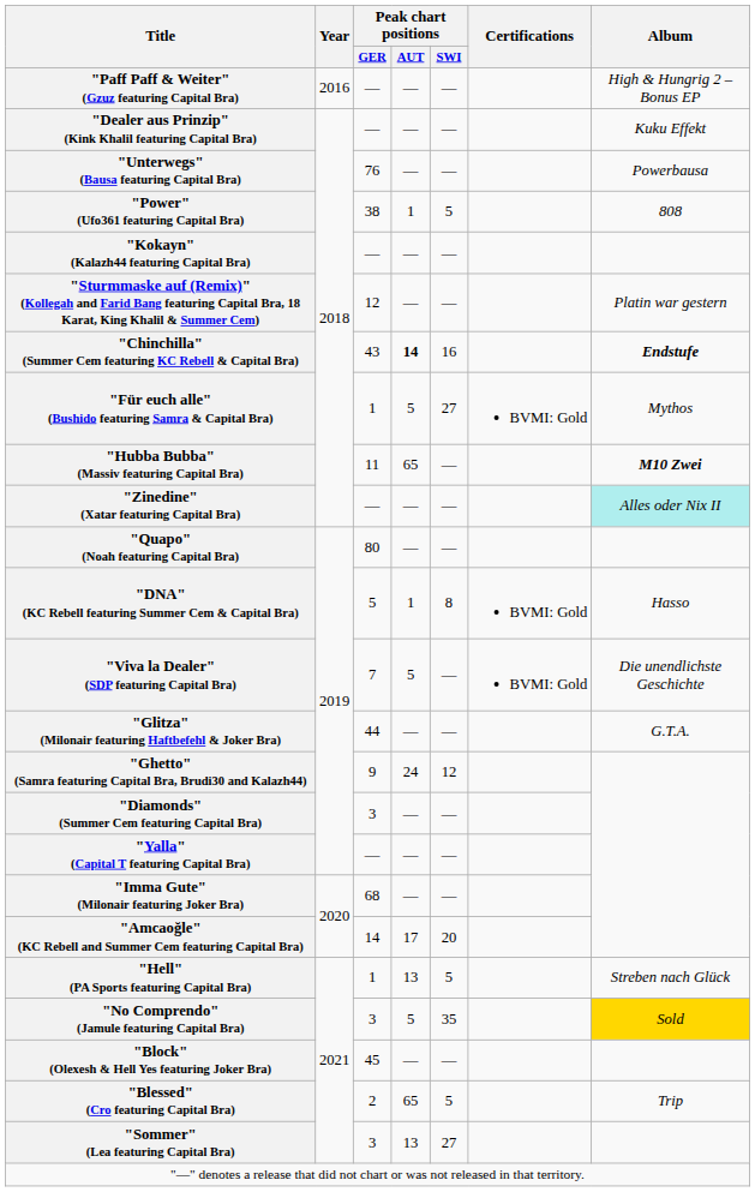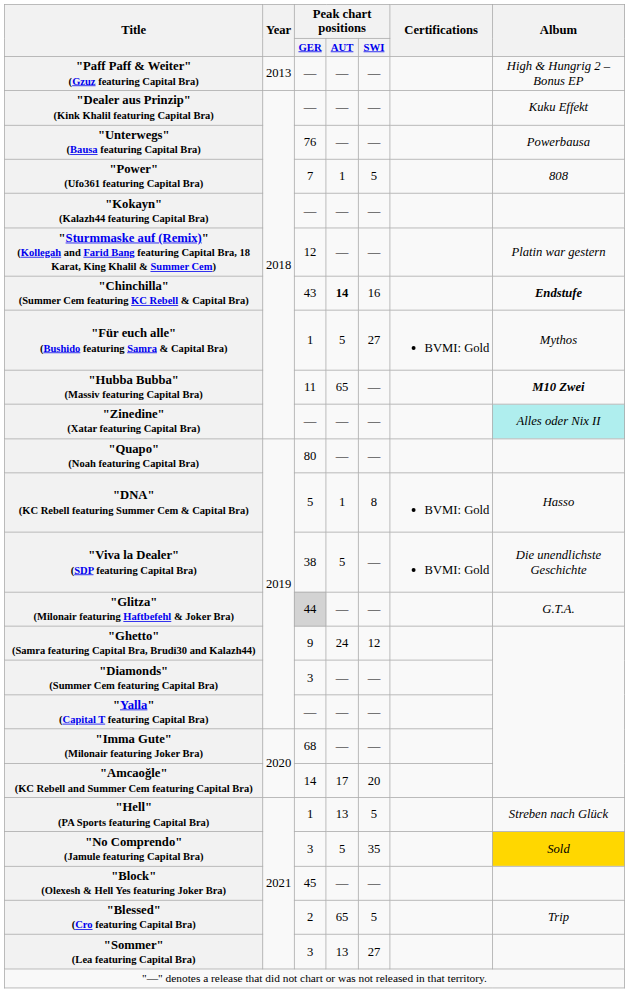"Paff Paff & Weiter" (Gzuz featuring Capital Bra) | Year: 2016 -> 2013
"Power" (Ufo361 featuring Capital Bra) | Peak chart positions / GER: 38 -> 7
"Viva la Dealer" (SDP featuring Capital Bra) | Peak chart positions / GER: 7 -> 38
"Glitza" (Milonair featuring Haftbefehl & Joker Bra) | Peak chart positions / GER: no background -> lightgrey background
